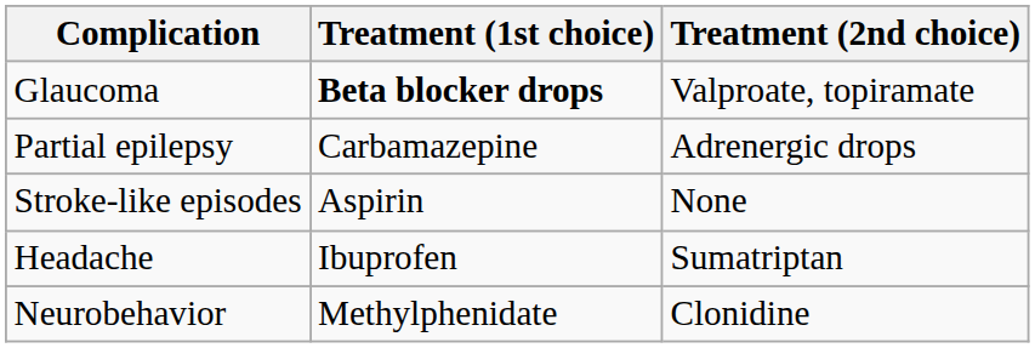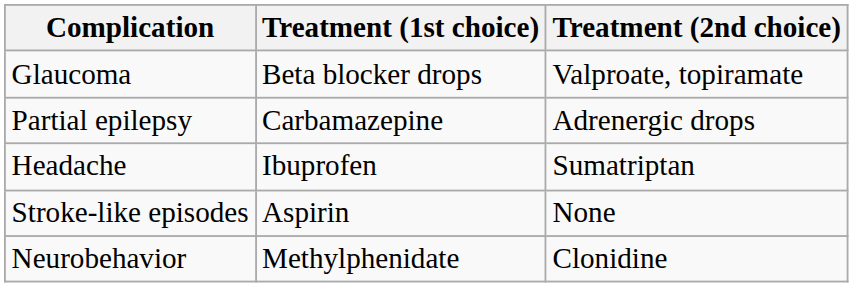Glaucoma | Treatment (1st choice): bold -> normal
rows swapped: Headache <-> Stroke-like episodes
